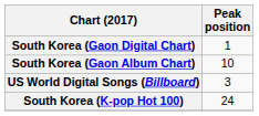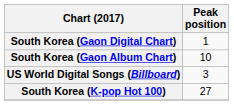South Korea (K-pop Hot 100) | Peak position: 24 -> 27
